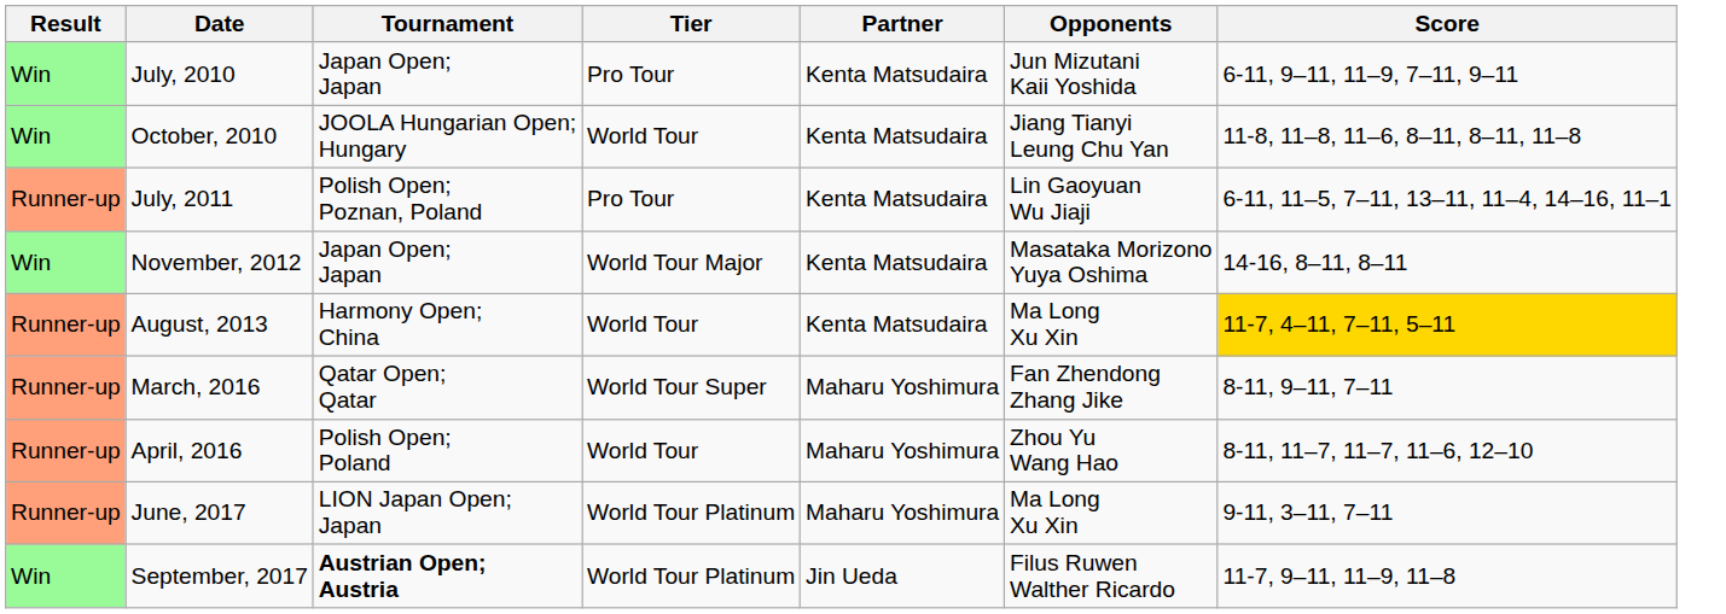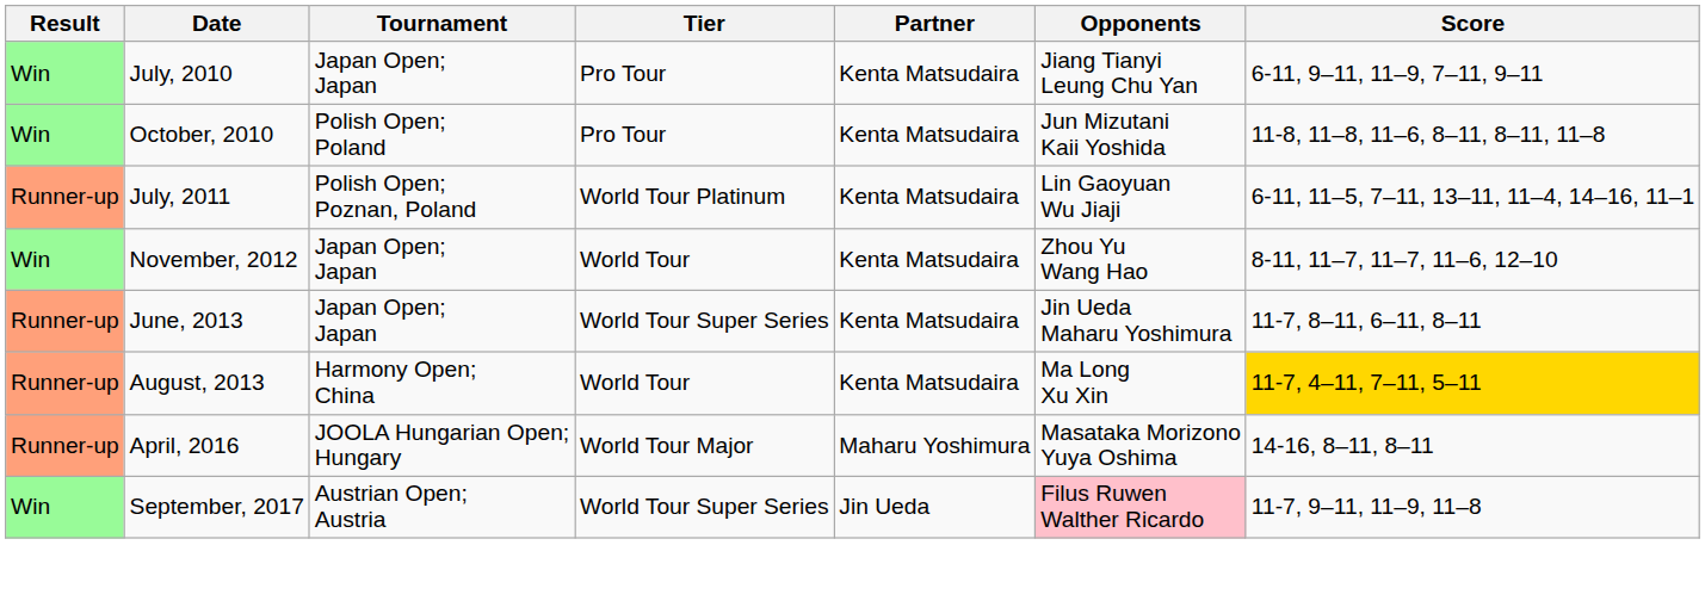July, 2010 | Opponents: Jun Mizutani Kaii Yoshida -> Jiang Tianyi Leung Chu Yan
October, 2010 | Tournament: JOOLA Hungarian Open; Hungary -> Polish Open; Poland
October, 2010 | Tier: World Tour -> Pro Tour
October, 2010 | Opponents: Jiang Tianyi Leung Chu Yan -> Jun Mizutani Kaii Yoshida
July, 2011 | Tier: Pro Tour -> World Tour Platinum
November, 2012 | Tier: World Tour Major -> World Tour
November, 2012 | Opponents: Masataka Morizono Yuya Oshima -> Zhou Yu Wang Hao
November, 2012 | Score: 14-16, 8–11, 8–11 -> 8-11, 11–7, 11–7, 11–6, 12–10
+ row: Runner-up | June, 2013 | Japan Open; Japan | World Tour Super Series | Kenta Matsudaira | Jin Ueda Maharu Yoshimura | 11-7, 8–11, 6–11, 8–11
- row: Runner-up | March, 2016 | Qatar Open; Qatar | World Tour Super | Maharu Yoshimura | Fan Zhendong Zhang Jike | 8-11, 9–11, 7–11
April, 2016 | Tournament: Polish Open; Poland -> JOOLA Hungarian Open; Hungary
April, 2016 | Tier: World Tour -> World Tour Major
April, 2016 | Opponents: Zhou Yu Wang Hao -> Masataka Morizono Yuya Oshima
April, 2016 | Score: 8-11, 11–7, 11–7, 11–6, 12–10 -> 14-16, 8–11, 8–11
- row: Runner-up | June, 2017 | LION Japan Open; Japan | World Tour Platinum | Maharu Yoshimura | Ma Long Xu Xin | 9-11, 3–11, 7–11
September, 2017 | Tournament: bold -> normal
September, 2017 | Tier: World Tour Platinum -> World Tour Super Series
September, 2017 | Opponents: no background -> pink background
